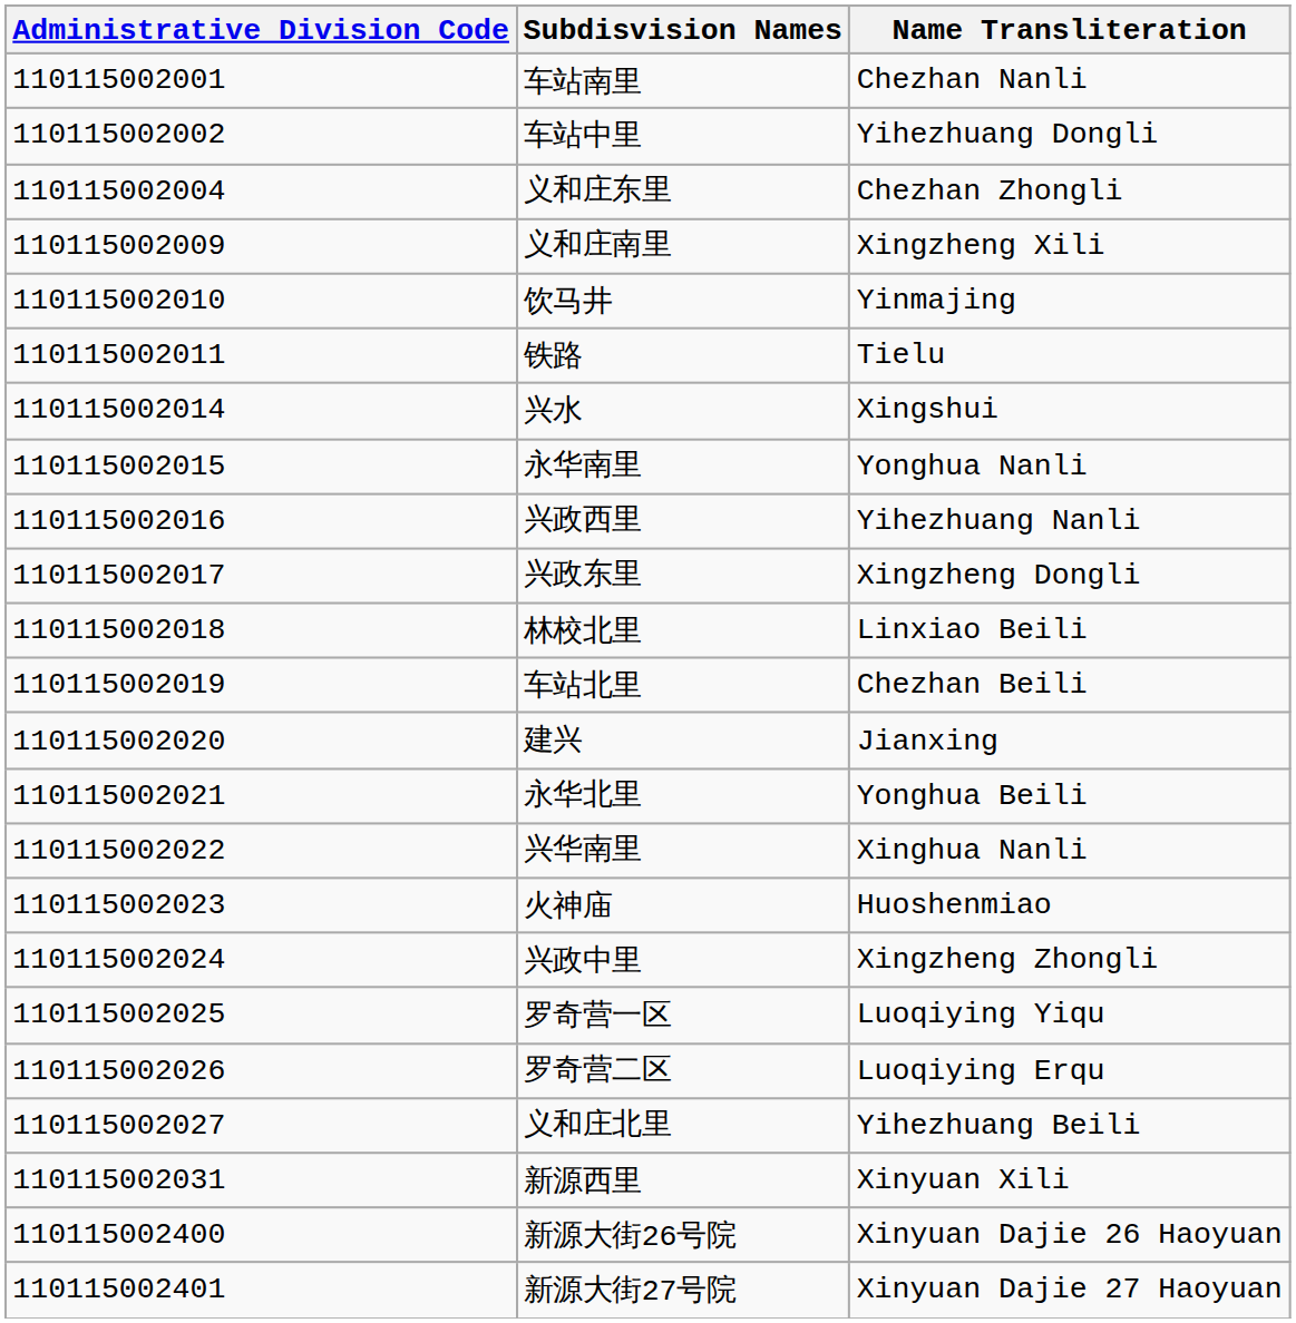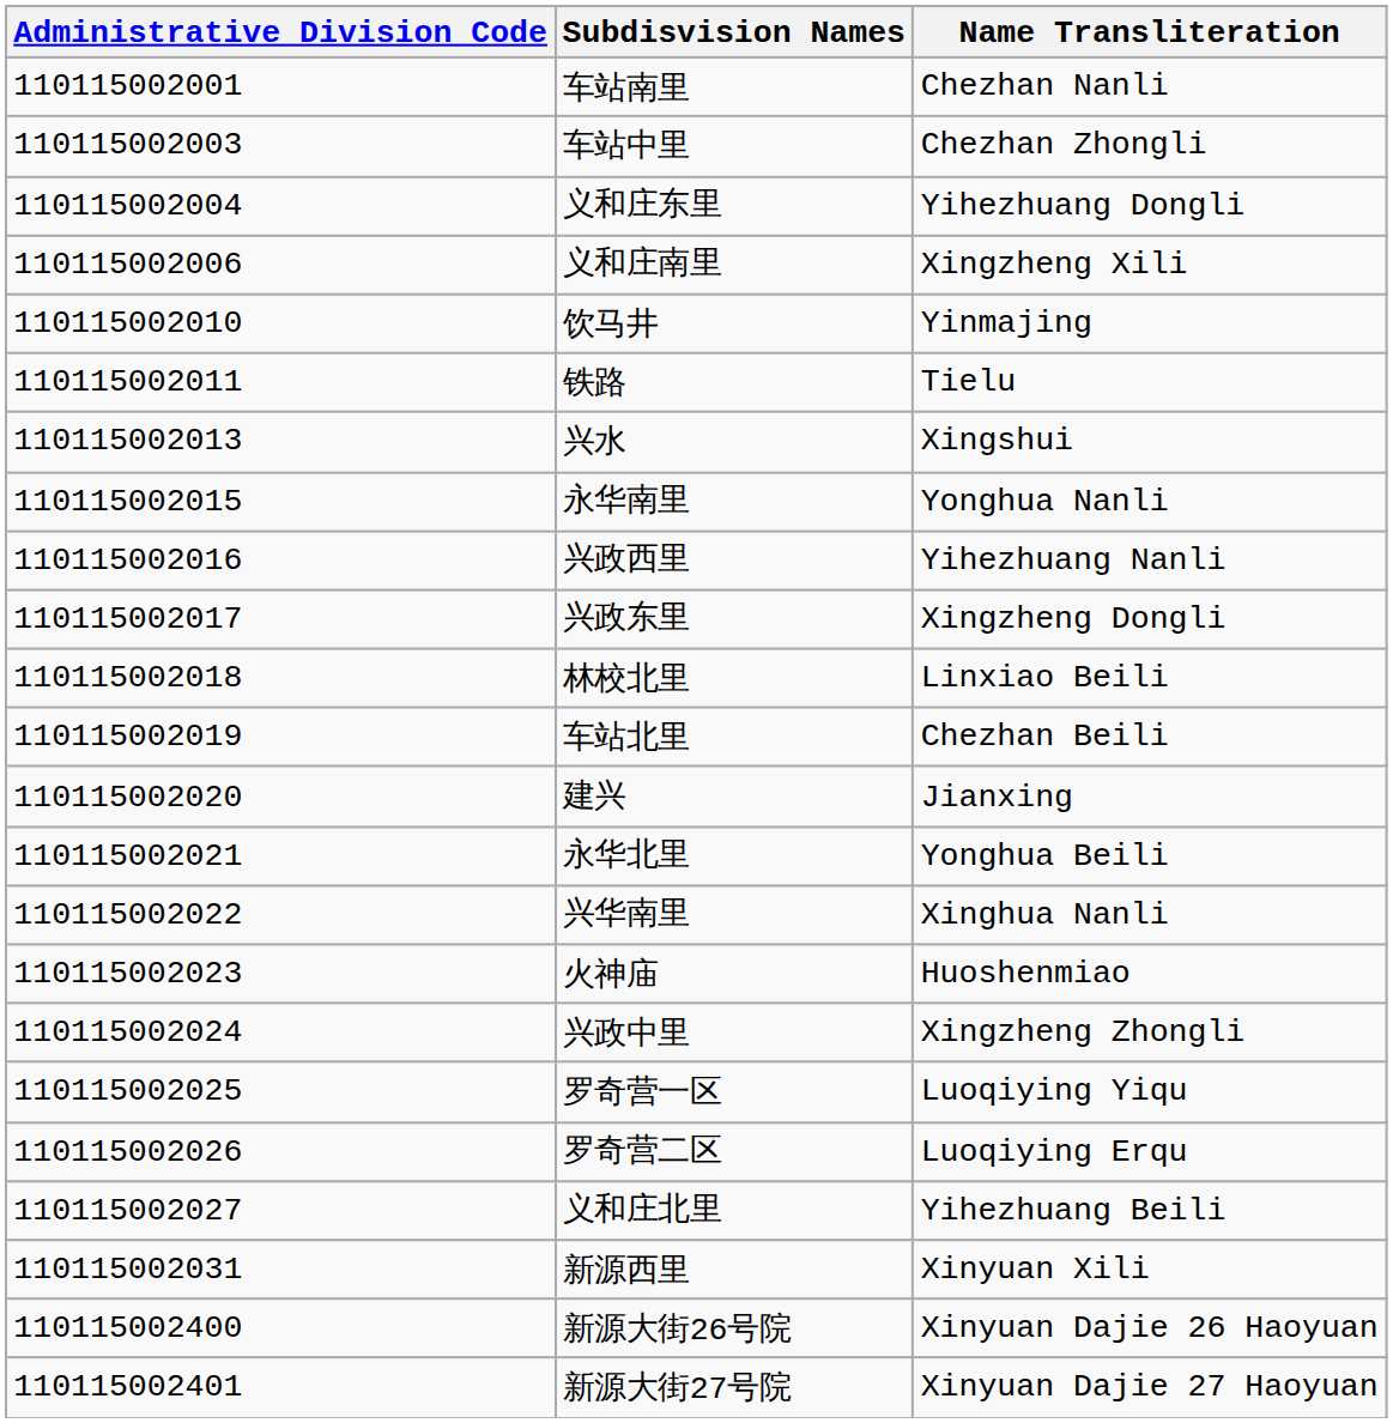车站中里 | Administrative Division Code: 110115002002 -> 110115002003
车站中里 | Name Transliteration: Yihezhuang Dongli -> Chezhan Zhongli
义和庄东里 | Name Transliteration: Chezhan Zhongli -> Yihezhuang Dongli
义和庄南里 | Administrative Division Code: 110115002009 -> 110115002006
兴水 | Administrative Division Code: 110115002014 -> 110115002013
